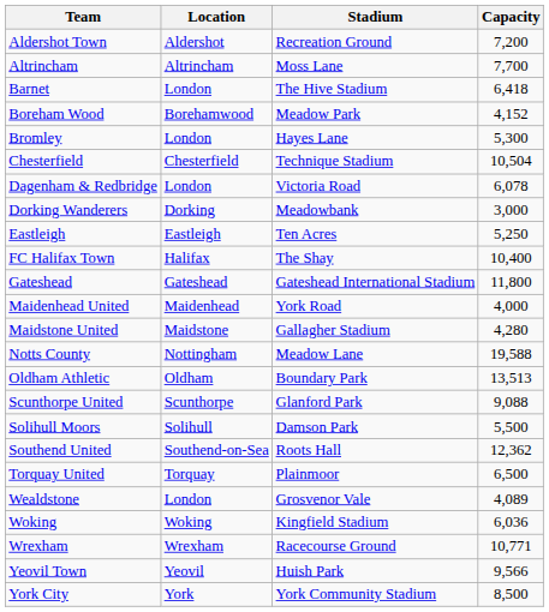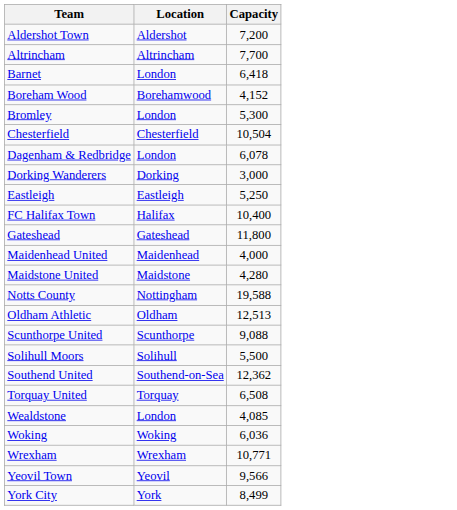- column: Stadium | Recreation Ground | Moss Lane | The Hive Stadium | Meadow Park | Hayes Lane | Technique Stadium | Victoria Road | Meadowbank | Ten Acres | The Shay | Gateshead International Stadium | York Road | Gallagher Stadium | Meadow Lane | Boundary Park | Glanford Park | Damson Park | Roots Hall | Plainmoor | Grosvenor Vale | Kingfield Stadium | Racecourse Ground | Huish Park | York Community Stadium
Oldham Athletic | Capacity: 13,513 -> 12,513
Torquay United | Capacity: 6,500 -> 6,508
Wealdstone | Capacity: 4,089 -> 4,085
York City | Capacity: 8,500 -> 8,499
